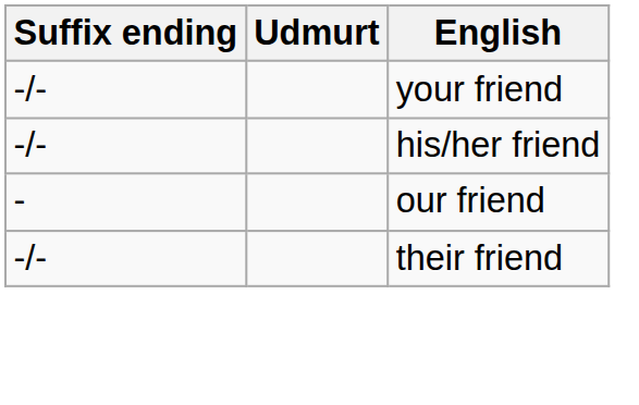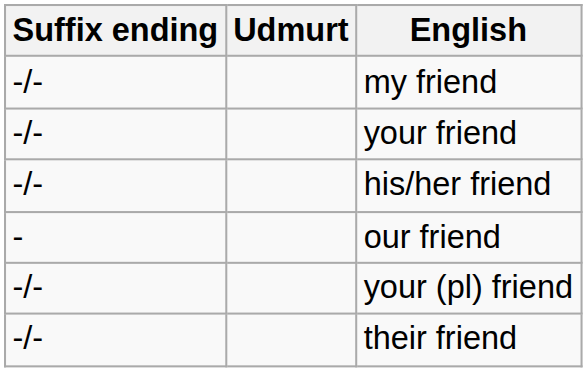+ row: -/- | my friend
+ row: -/- | your (pl) friend
